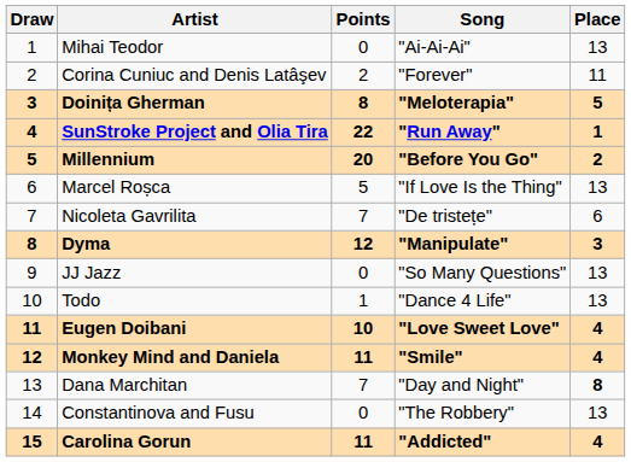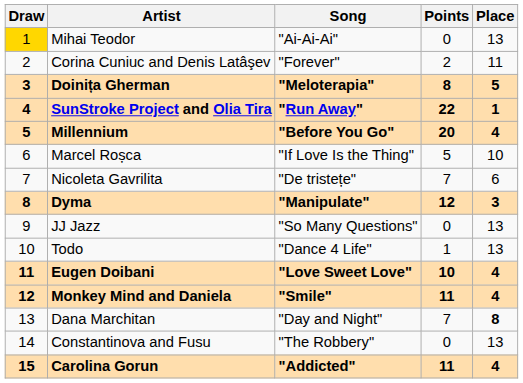columns swapped: Song <-> Points
Mihai Teodor | Draw: no background -> gold background
Millennium | Place: 2 -> 4
Marcel Roșca | Place: 13 -> 10
